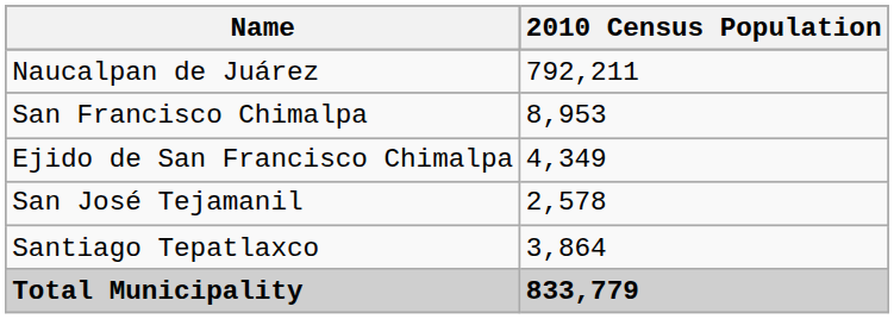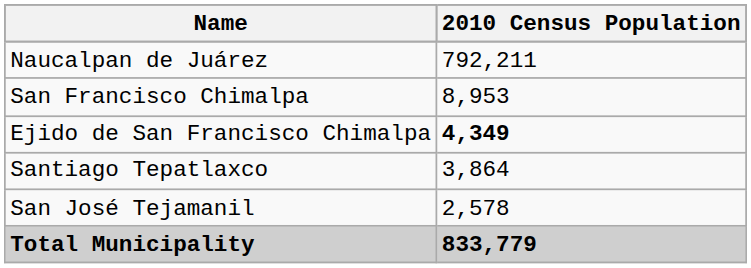Ejido de San Francisco Chimalpa | 2010 Census Population: normal -> bold
rows swapped: Santiago Tepatlaxco <-> San José Tejamanil
